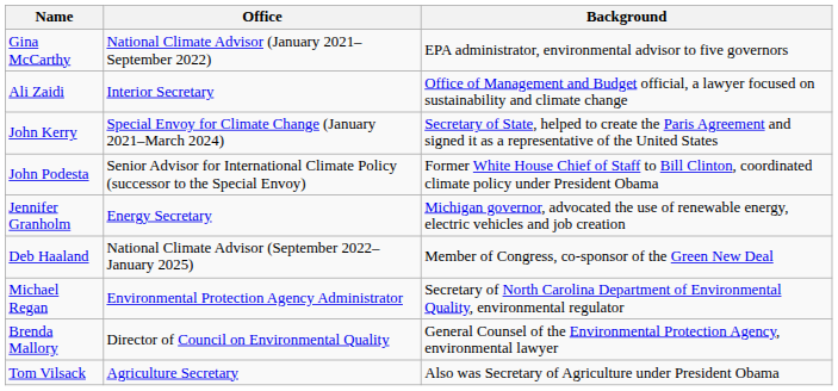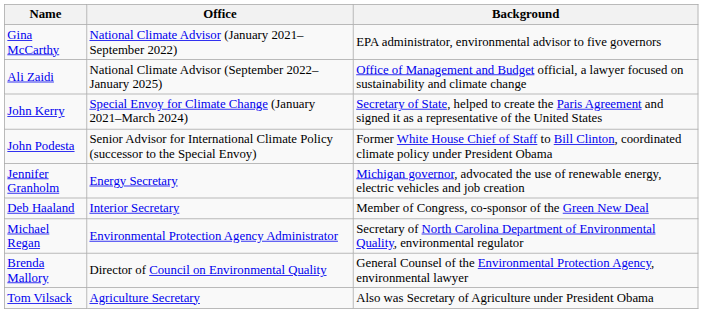Ali Zaidi | Office: Interior Secretary -> National Climate Advisor (September 2022–January 2025)
Deb Haaland | Office: National Climate Advisor (September 2022–January 2025) -> Interior Secretary
